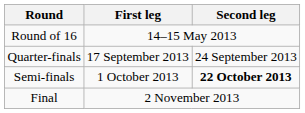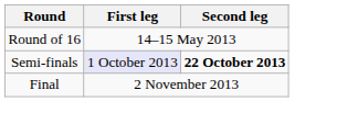- row: Quarter-finals | 17 September 2013 | 24 September 2013
Semi-finals | First leg: no background -> lavender background
